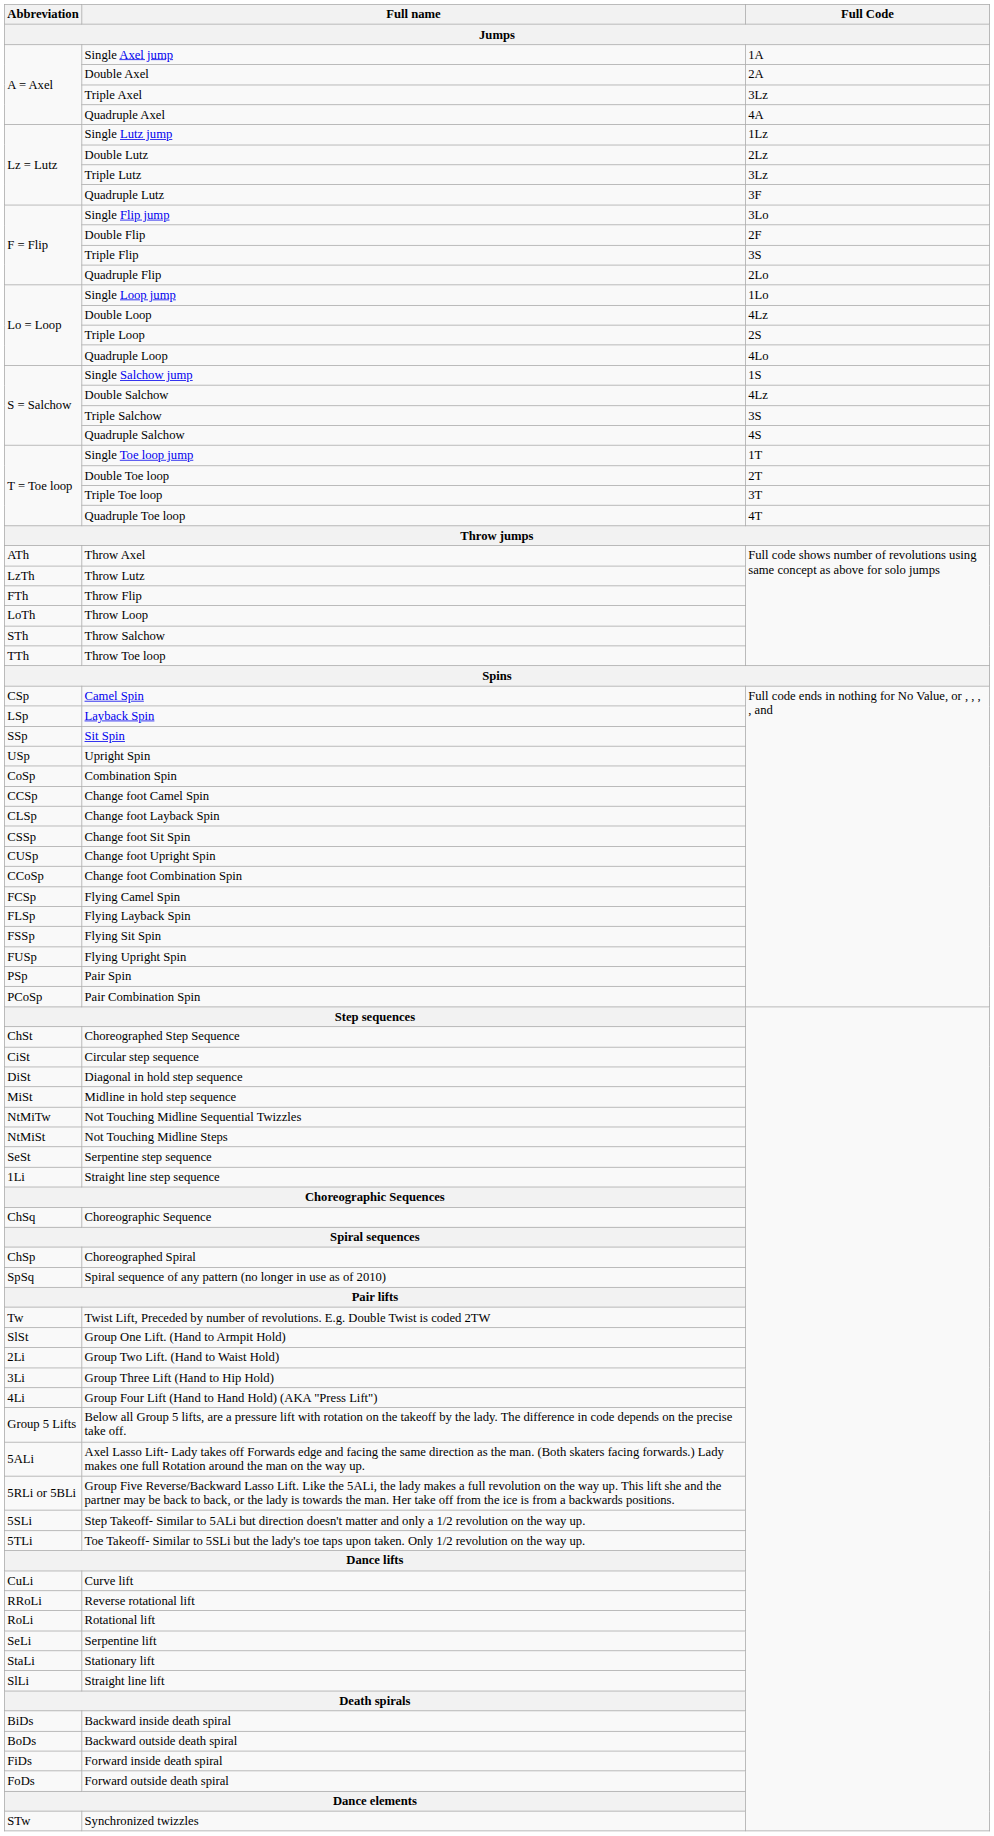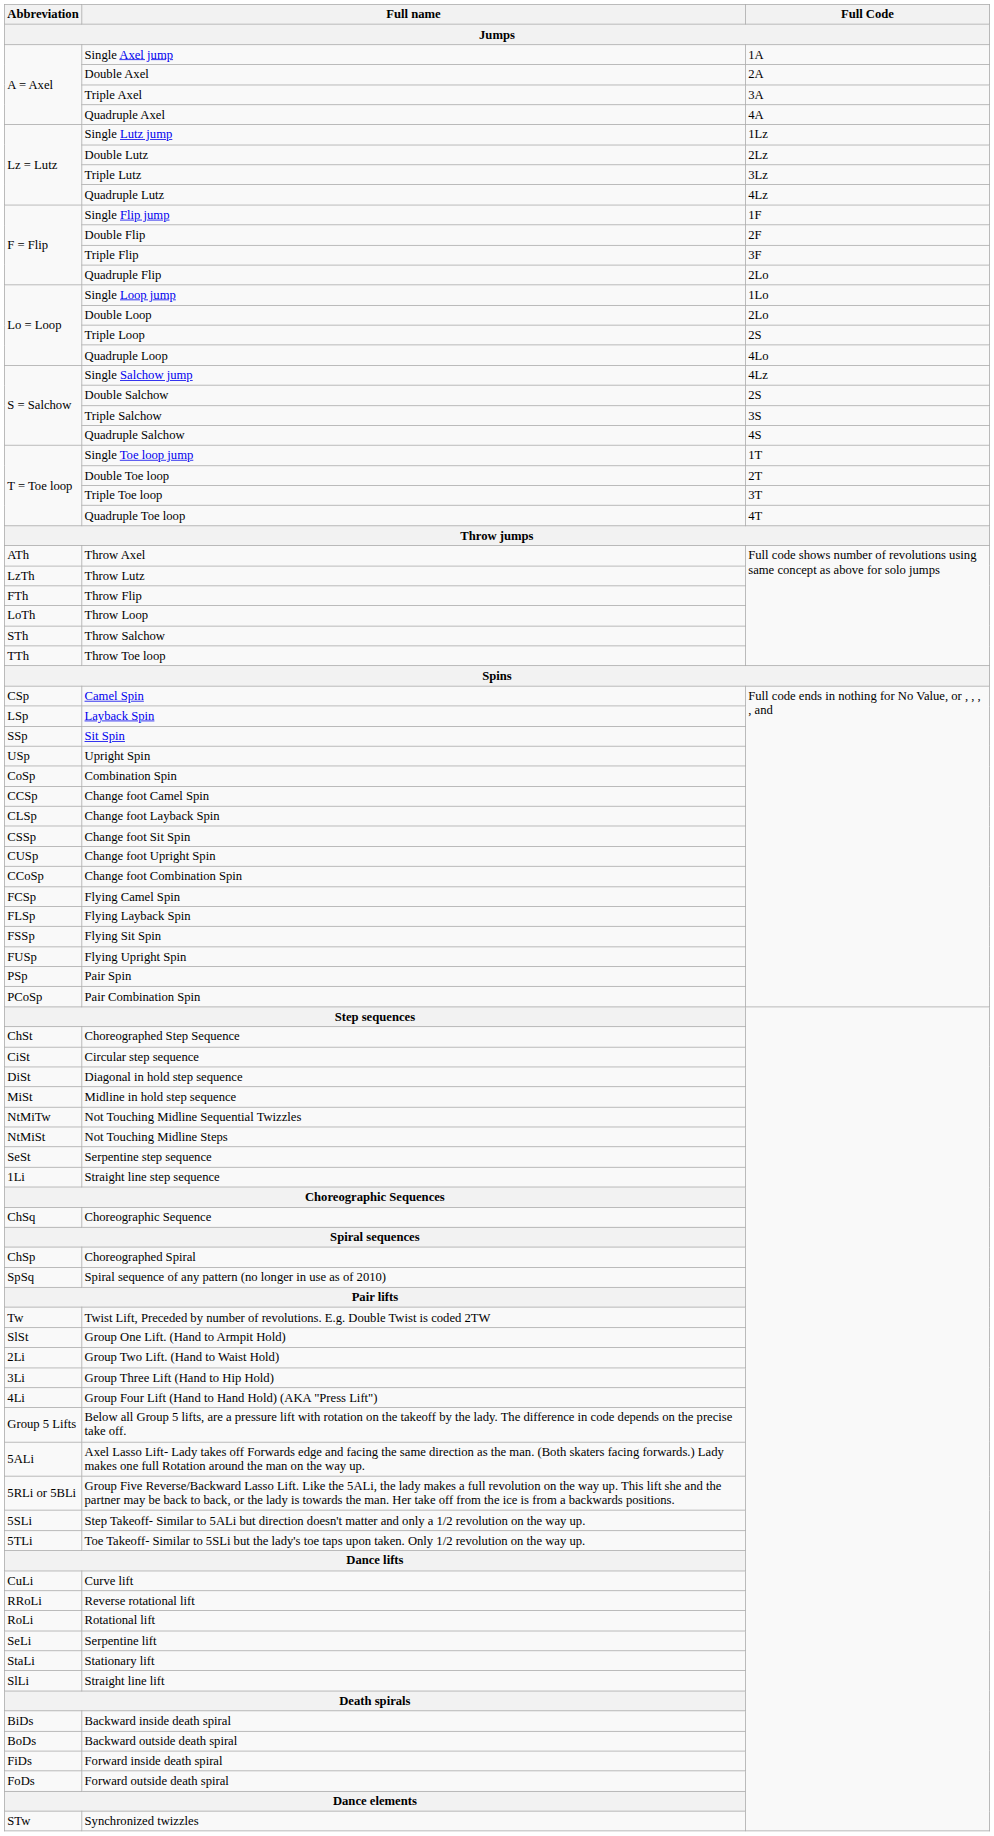Triple Axel | Full Code: 3Lz -> 3A
Quadruple Lutz | Full Code: 3F -> 4Lz
Single Flip jump | Full Code: 3Lo -> 1F
Triple Flip | Full Code: 3S -> 3F
Double Loop | Full Code: 4Lz -> 2Lo
Single Salchow jump | Full Code: 1S -> 4Lz
Double Salchow | Full Code: 4Lz -> 2S
